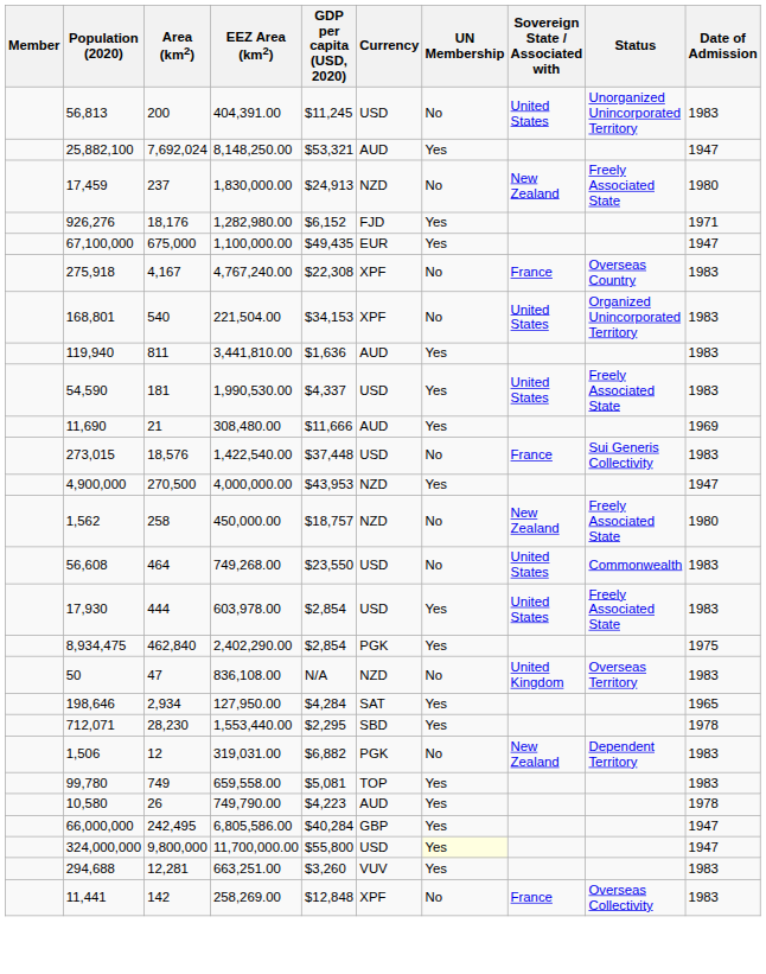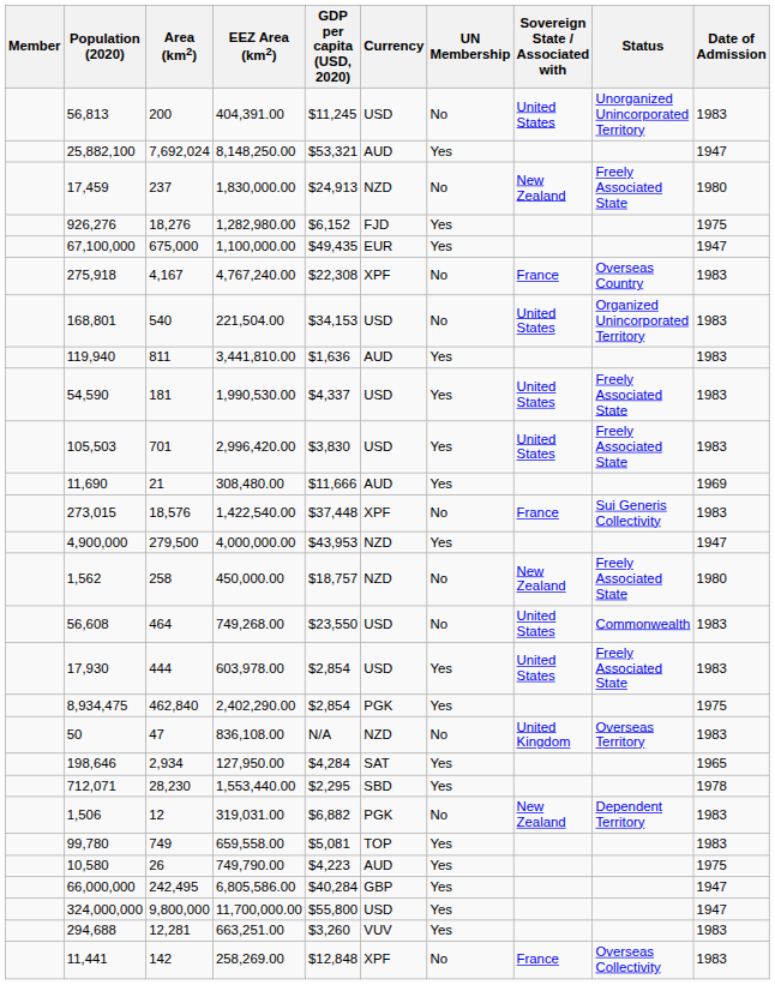926,276 | Area (km2): 18,176 -> 18,276
926,276 | Date of Admission: 1971 -> 1975
168,801 | Currency: XPF -> USD
+ row: 105,503 | 701 | 2,996,420.00 | $3,830 | USD | Yes | United States | Freely Associated State | 1983
273,015 | Currency: USD -> XPF
4,900,000 | Area (km2): 270,500 -> 279,500
10,580 | Date of Admission: 1978 -> 1975
324,000,000 | UN Membership: lightyellow background -> no background
